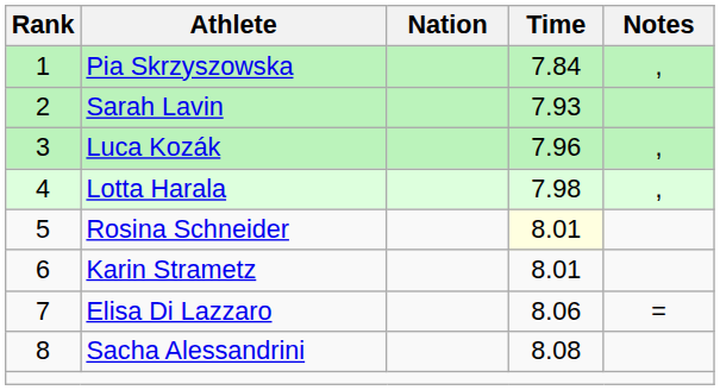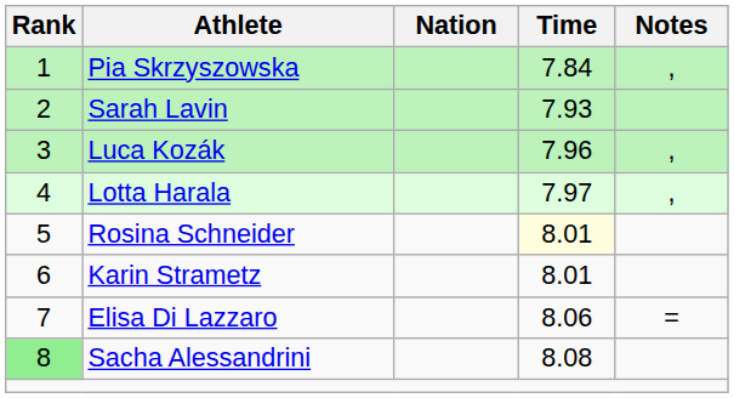Lotta Harala | Time: 7.98 -> 7.97
Sacha Alessandrini | Rank: no background -> lightgreen background
